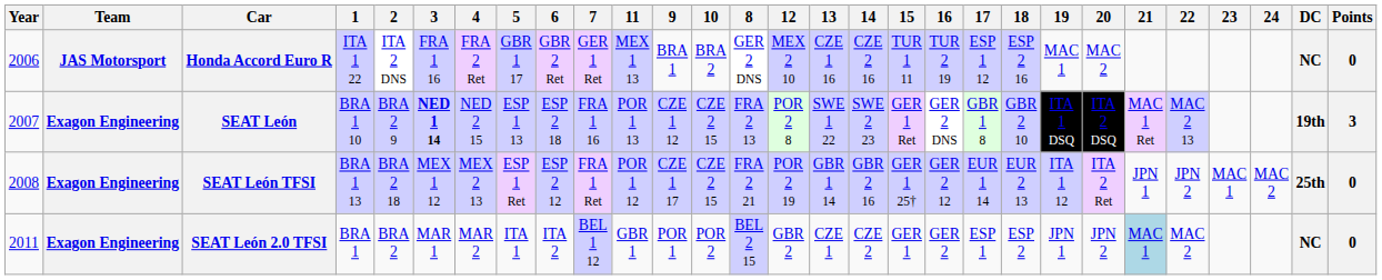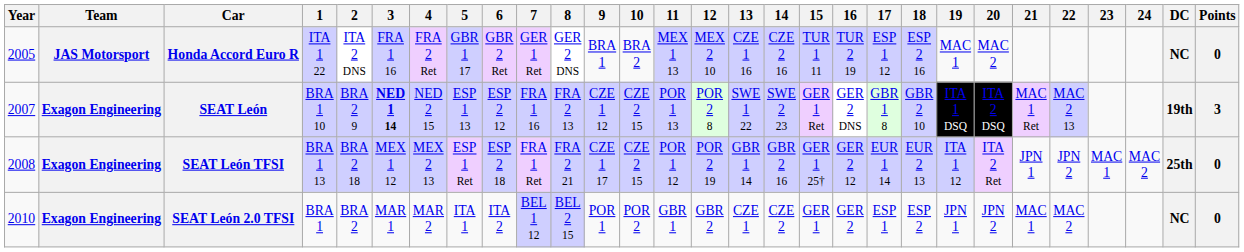columns swapped: 8 <-> 11
Honda Accord Euro R | Year: 2006 -> 2005
SEAT León | 6: ESP 2 18 -> ESP 2 12
SEAT León TFSI | 6: ESP 2 12 -> ESP 2 18
SEAT León 2.0 TFSI | Year: 2011 -> 2010
SEAT León 2.0 TFSI | 21: lightblue background -> no background
